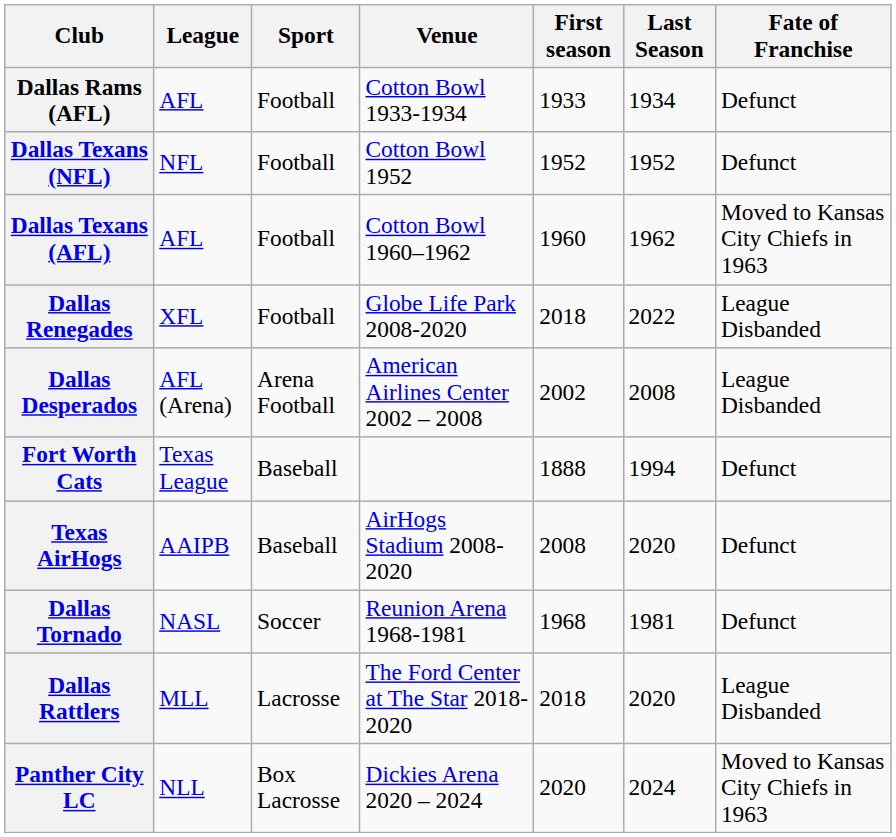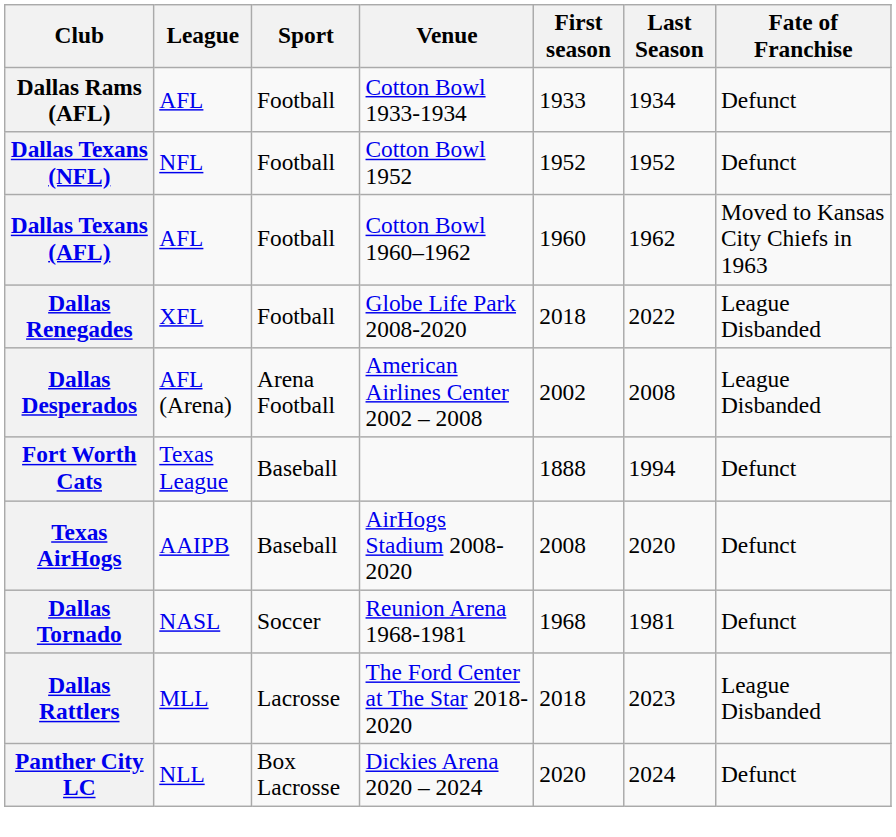Dallas Rattlers | Last Season: 2020 -> 2023
Panther City LC | Fate of Franchise: Moved to Kansas City Chiefs in 1963 -> Defunct
